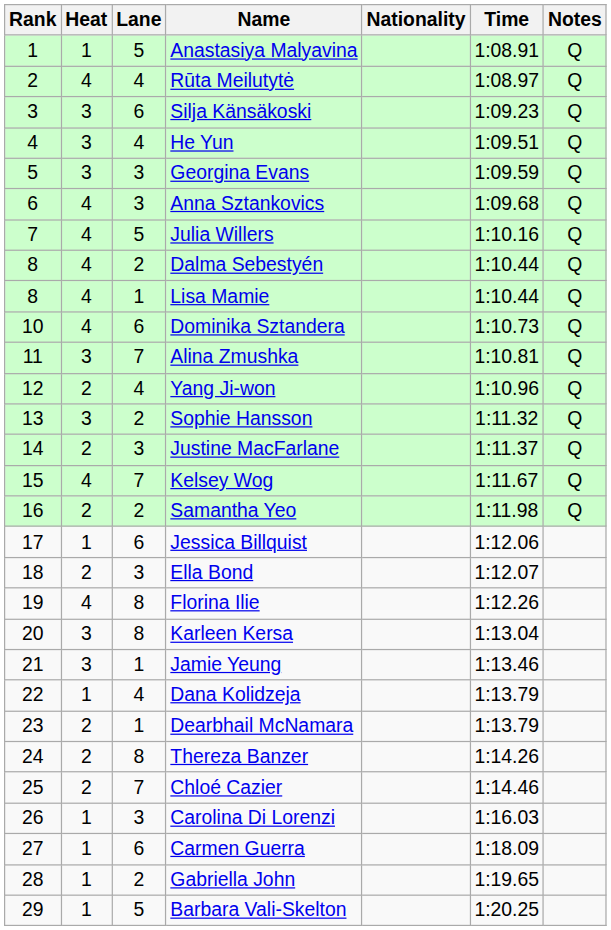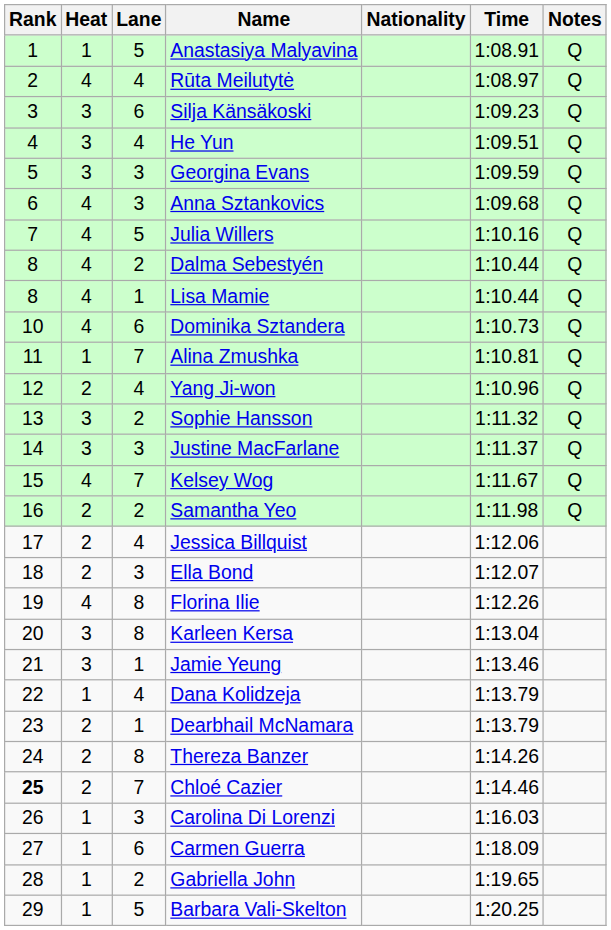Alina Zmushka | Heat: 3 -> 1
Justine MacFarlane | Heat: 2 -> 3
Jessica Billquist | Heat: 1 -> 2
Jessica Billquist | Lane: 6 -> 4
Chloé Cazier | Rank: normal -> bold
